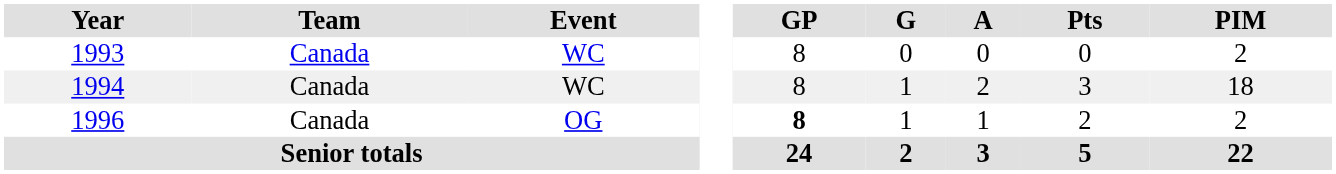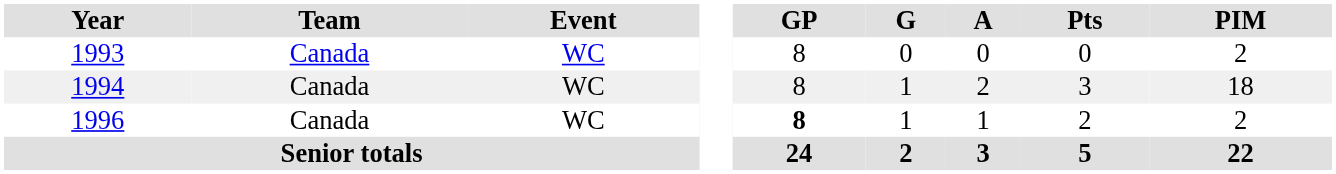1996 | Event: OG -> WC
